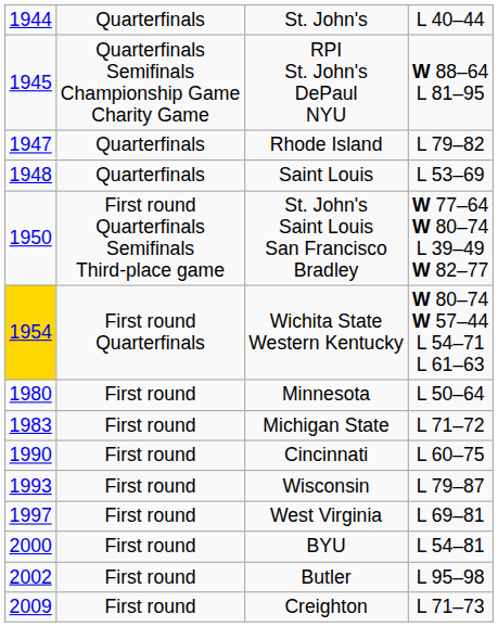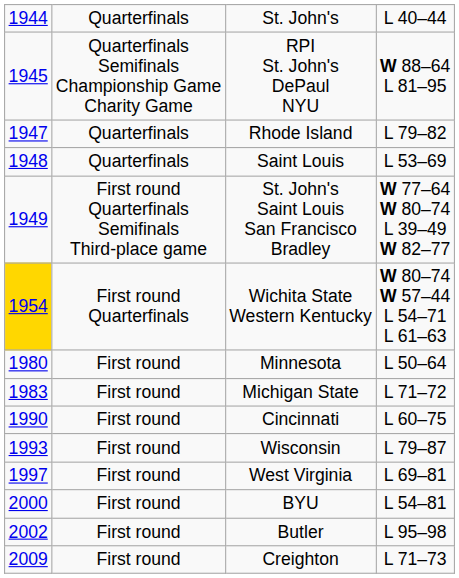St. John's Saint Louis San Francisco Bradley | column 1: 1950 -> 1949
